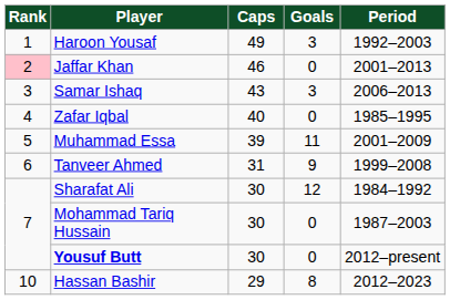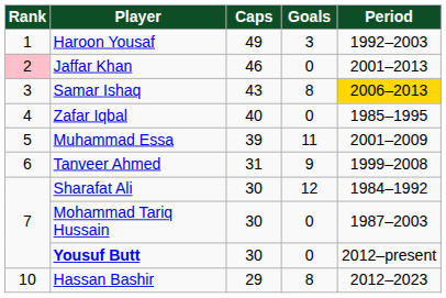Samar Ishaq | Goals: 3 -> 8
Samar Ishaq | Period: no background -> gold background
